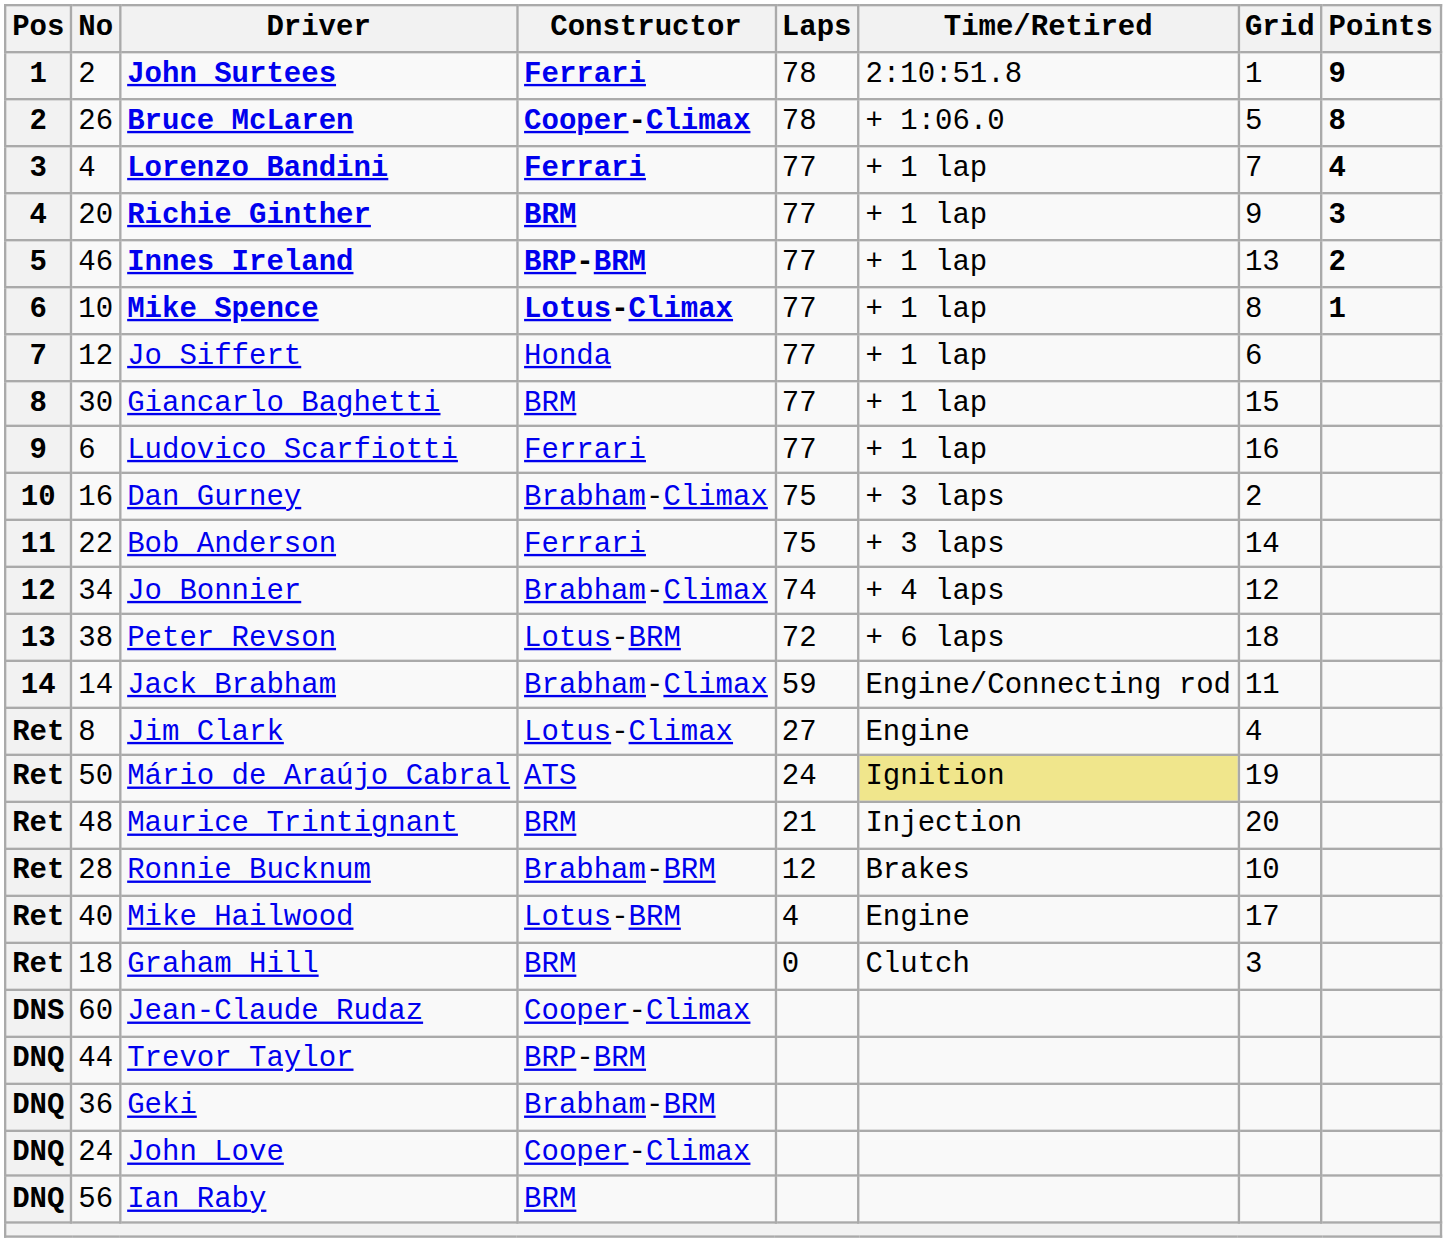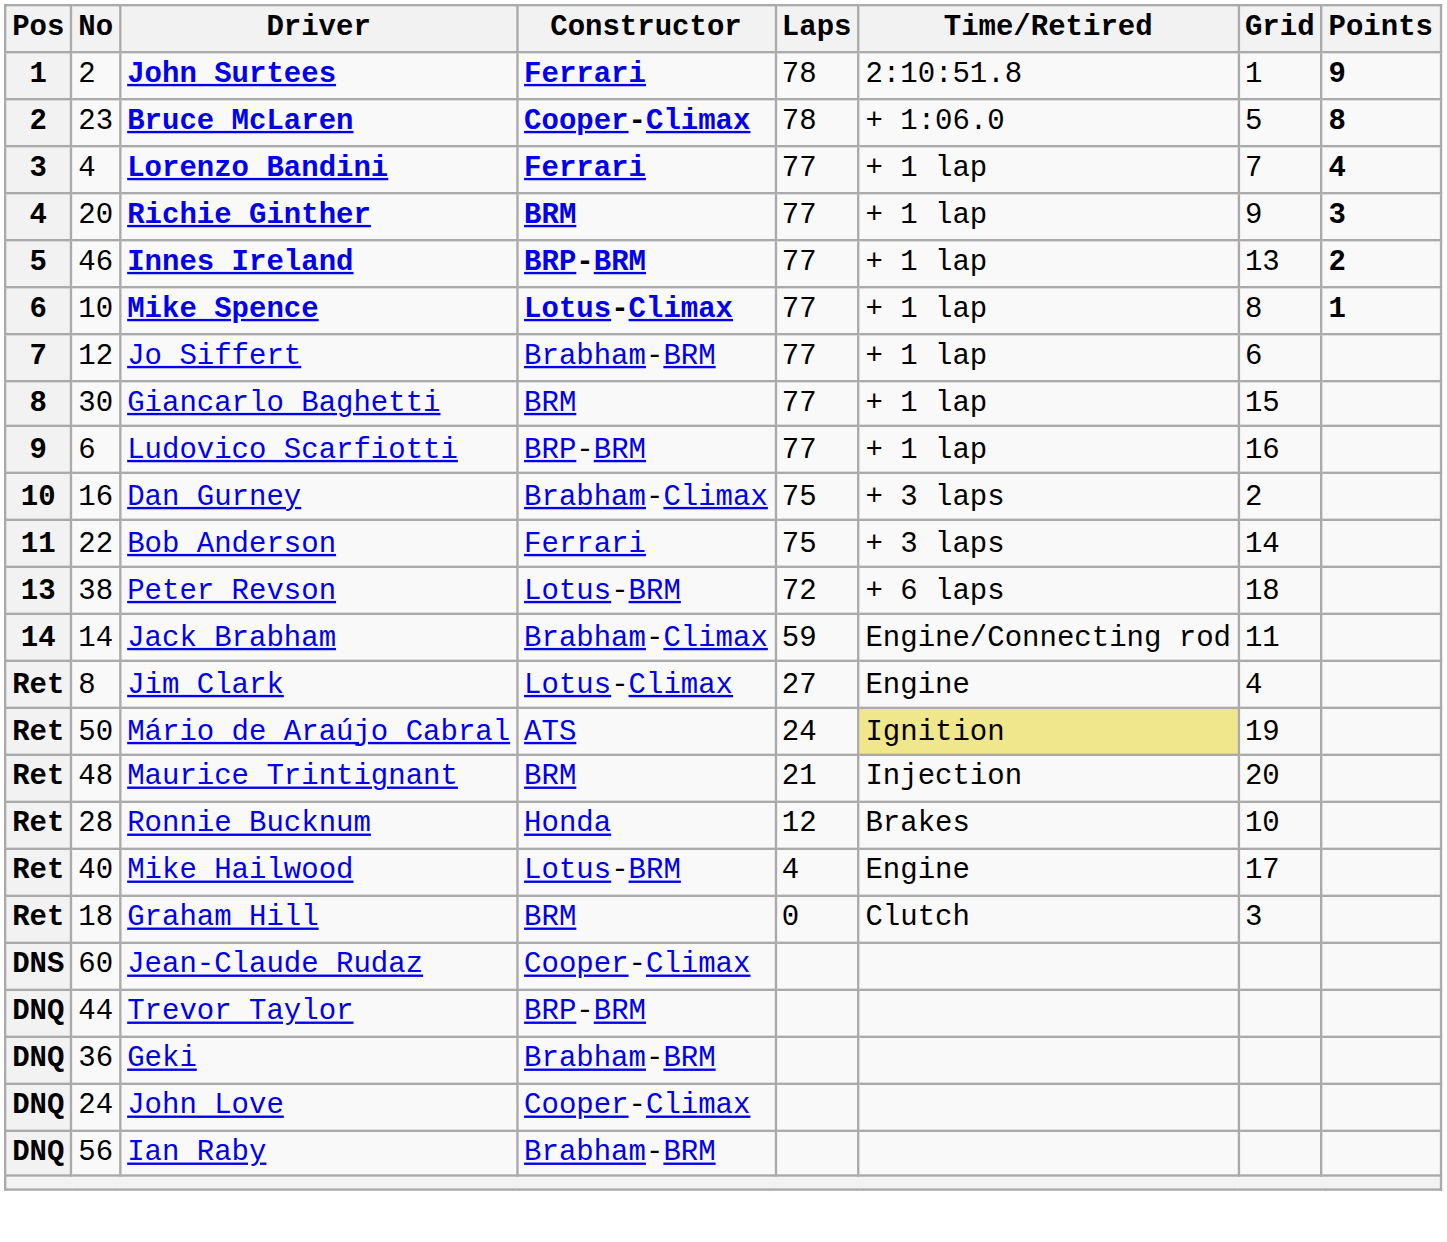Bruce McLaren | No: 26 -> 23
Jo Siffert | Constructor: Honda -> Brabham-BRM
Ludovico Scarfiotti | Constructor: Ferrari -> BRP-BRM
- row: 12 | 34 | Jo Bonnier | Brabham-Climax | 74 | + 4 laps | 12
Ronnie Bucknum | Constructor: Brabham-BRM -> Honda
Ian Raby | Constructor: BRM -> Brabham-BRM
